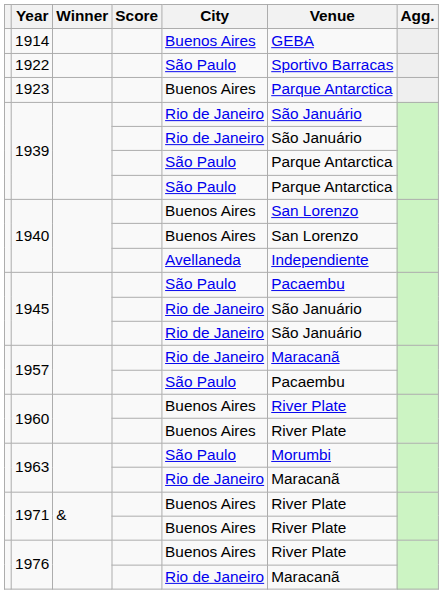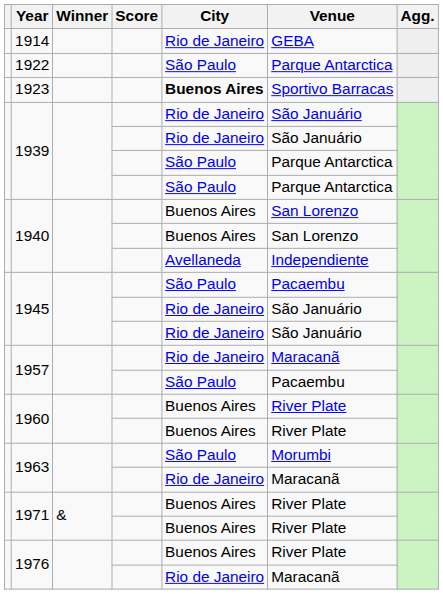1914 | City: Buenos Aires -> Rio de Janeiro
1922 | Venue: Sportivo Barracas -> Parque Antarctica
1923 | City: normal -> bold
1923 | Venue: Parque Antarctica -> Sportivo Barracas
